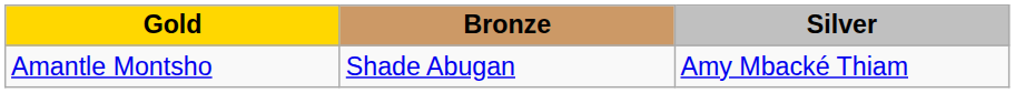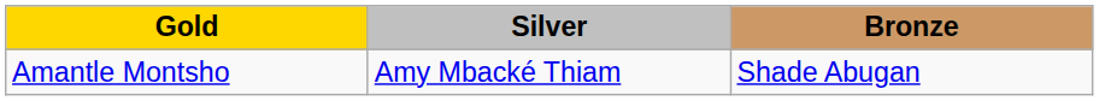columns swapped: Silver <-> Bronze
